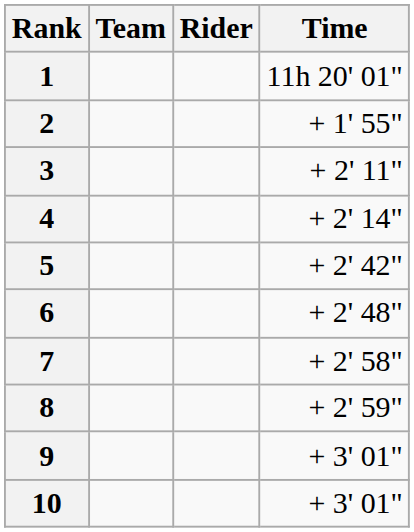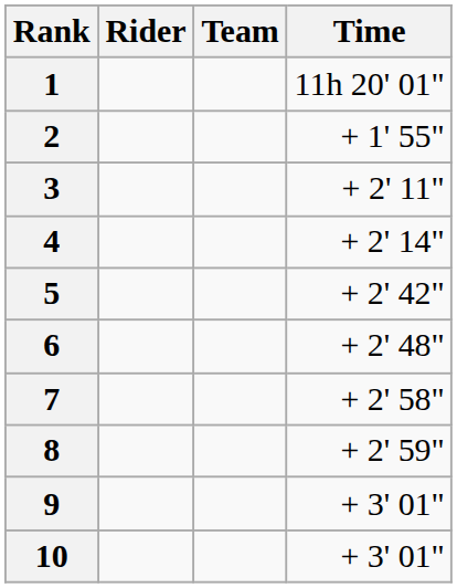columns swapped: Rider <-> Team
